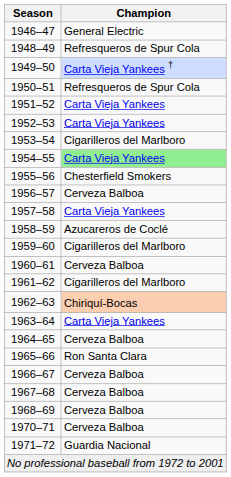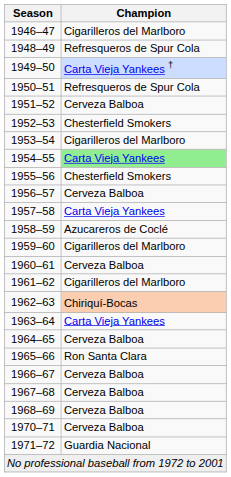1946–47 | Champion: General Electric -> Cigarilleros del Marlboro
1951–52 | Champion: Carta Vieja Yankees -> Cerveza Balboa
1952–53 | Champion: Carta Vieja Yankees -> Chesterfield Smokers
